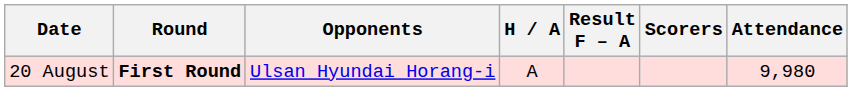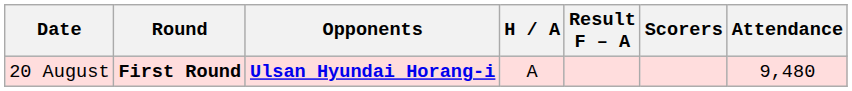20 August | Opponents: normal -> bold
20 August | Attendance: 9,980 -> 9,480
